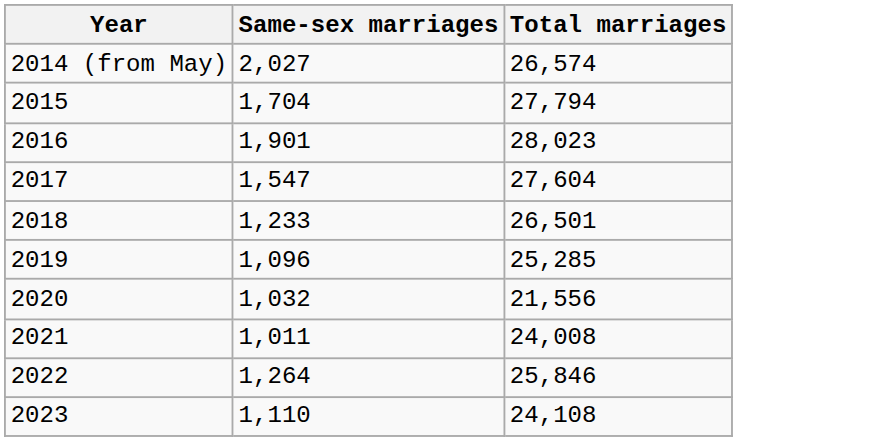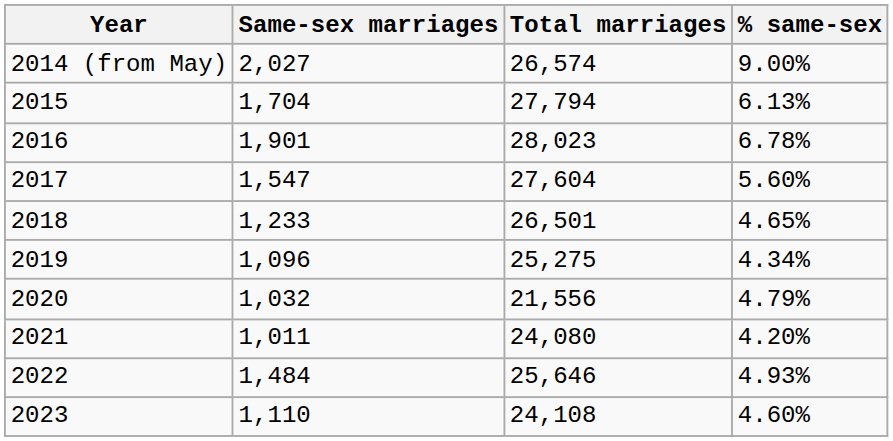+ column: % same-sex | 9.00% | 6.13% | 6.78% | 5.60% | 4.65% | 4.34% | 4.79% | 4.20% | 4.93% | 4.60%
2019 | Total marriages: 25,285 -> 25,275
2021 | Total marriages: 24,008 -> 24,080
2022 | Same-sex marriages: 1,264 -> 1,484
2022 | Total marriages: 25,846 -> 25,646
